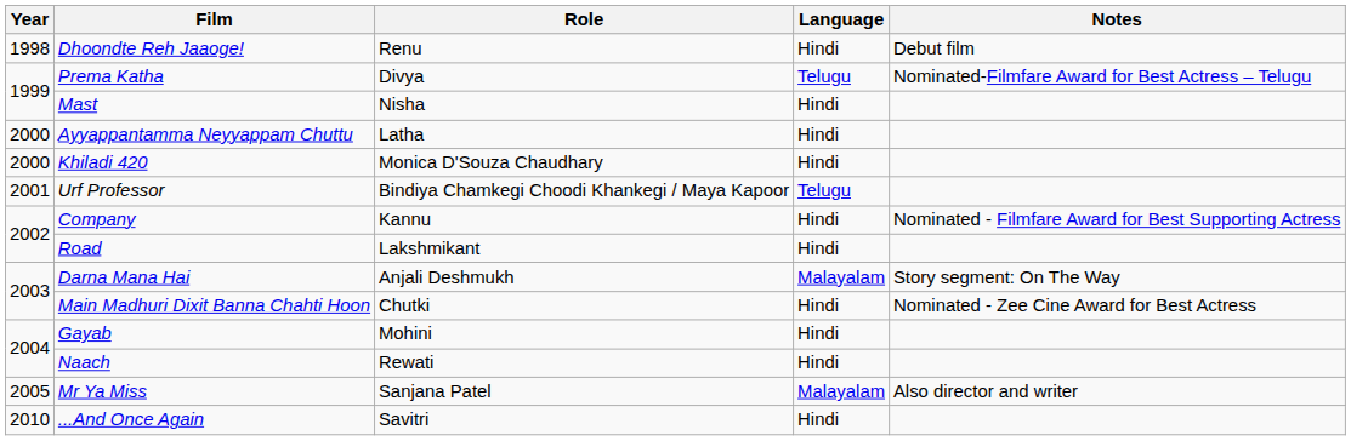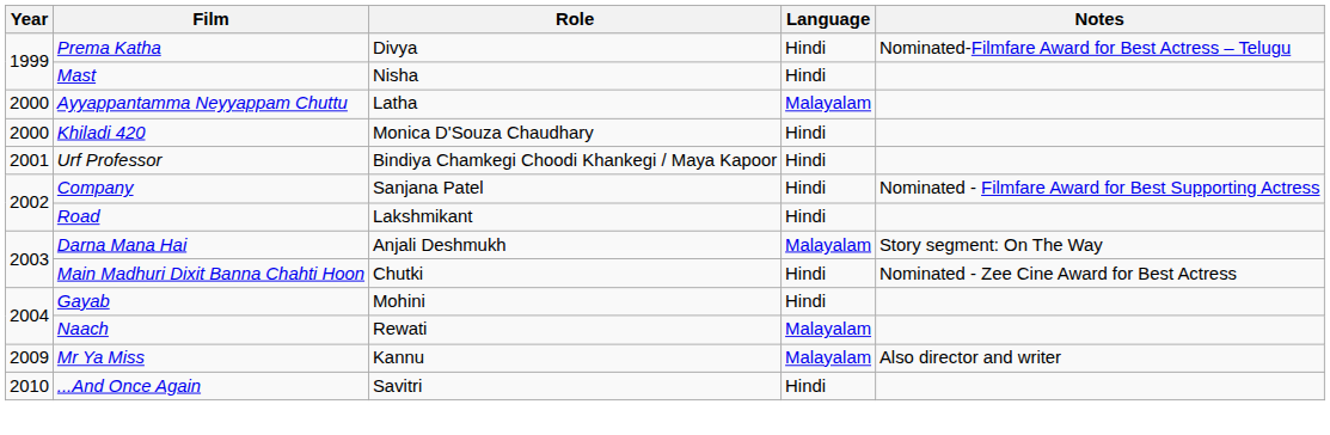- row: 1998 | Dhoondte Reh Jaaoge! | Renu | Hindi | Debut film
Prema Katha | Language: Telugu -> Hindi
Ayyappantamma Neyyappam Chuttu | Language: Hindi -> Malayalam
Urf Professor | Language: Telugu -> Hindi
Company | Role: Kannu -> Sanjana Patel
Naach | Language: Hindi -> Malayalam
Mr Ya Miss | Year: 2005 -> 2009
Mr Ya Miss | Role: Sanjana Patel -> Kannu
